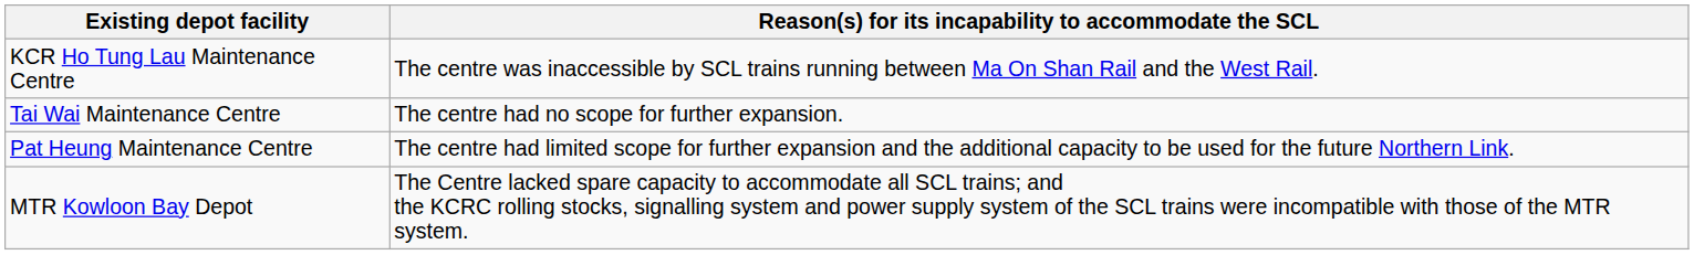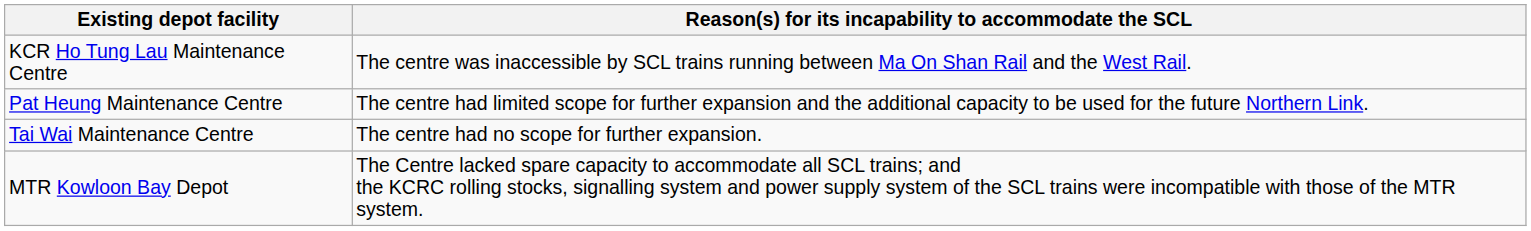rows swapped: Pat Heung Maintenance Centre <-> Tai Wai Maintenance Centre
